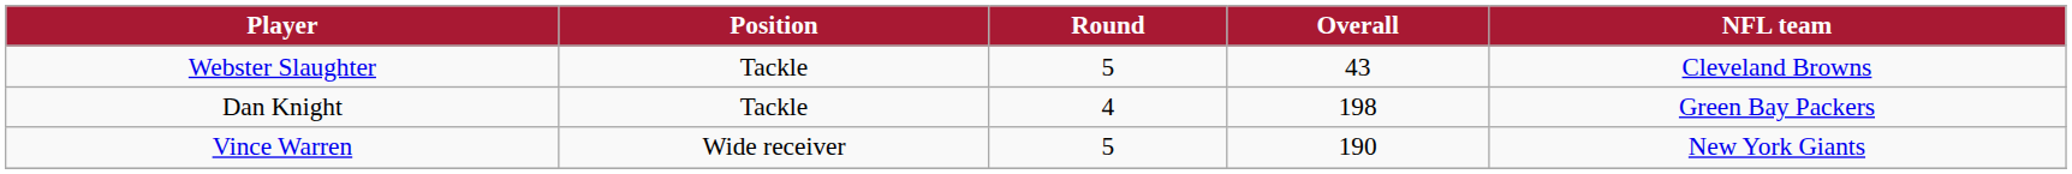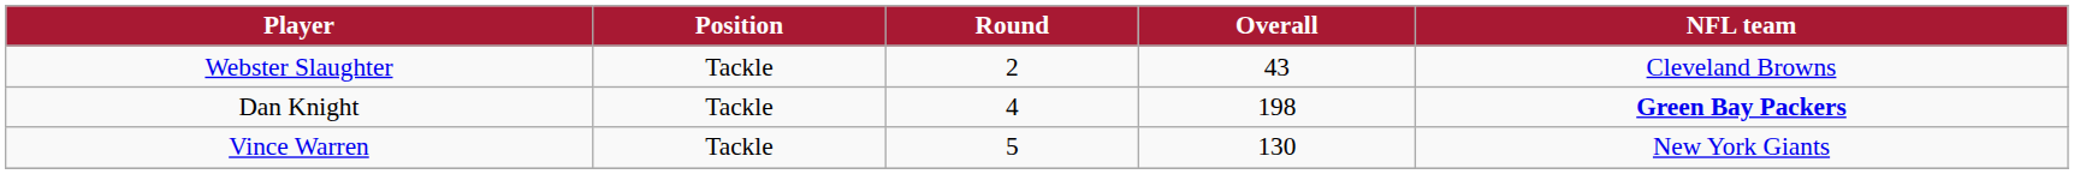Webster Slaughter | Round: 5 -> 2
Dan Knight | NFL team: normal -> bold
Vince Warren | Position: Wide receiver -> Tackle
Vince Warren | Overall: 190 -> 130
